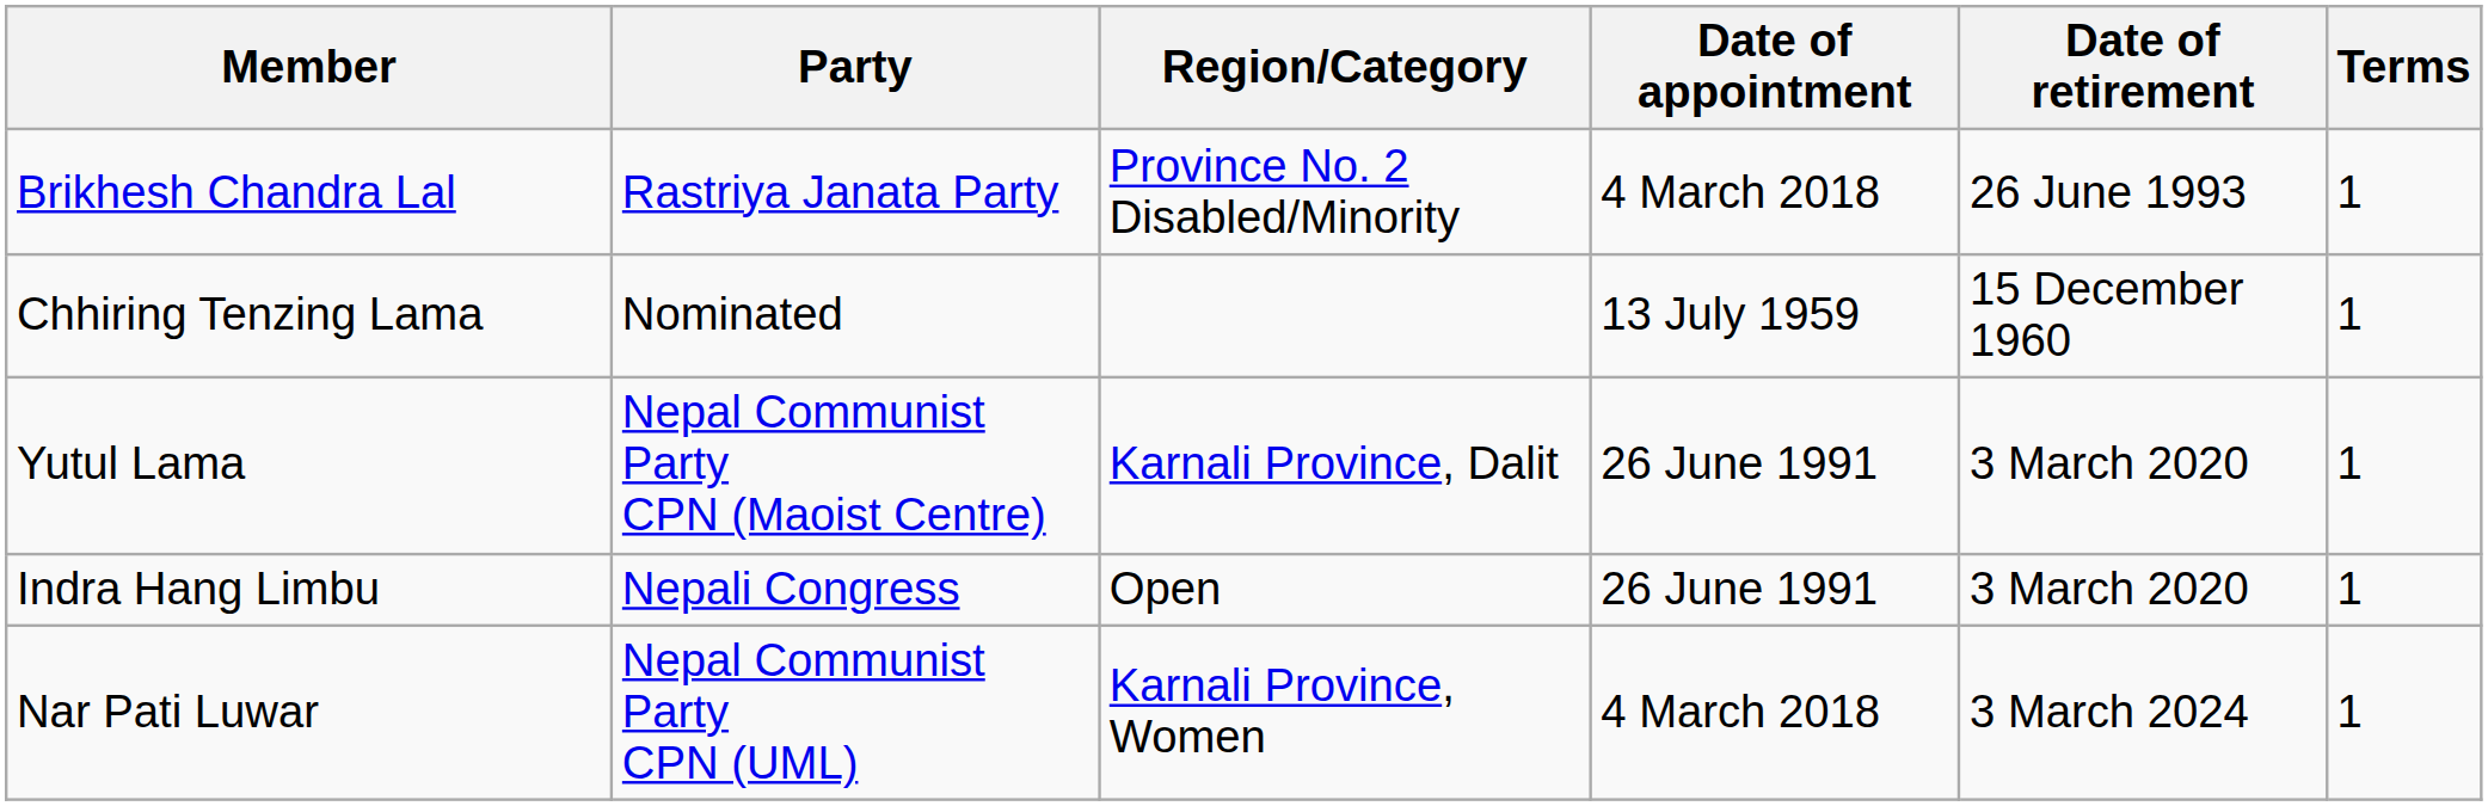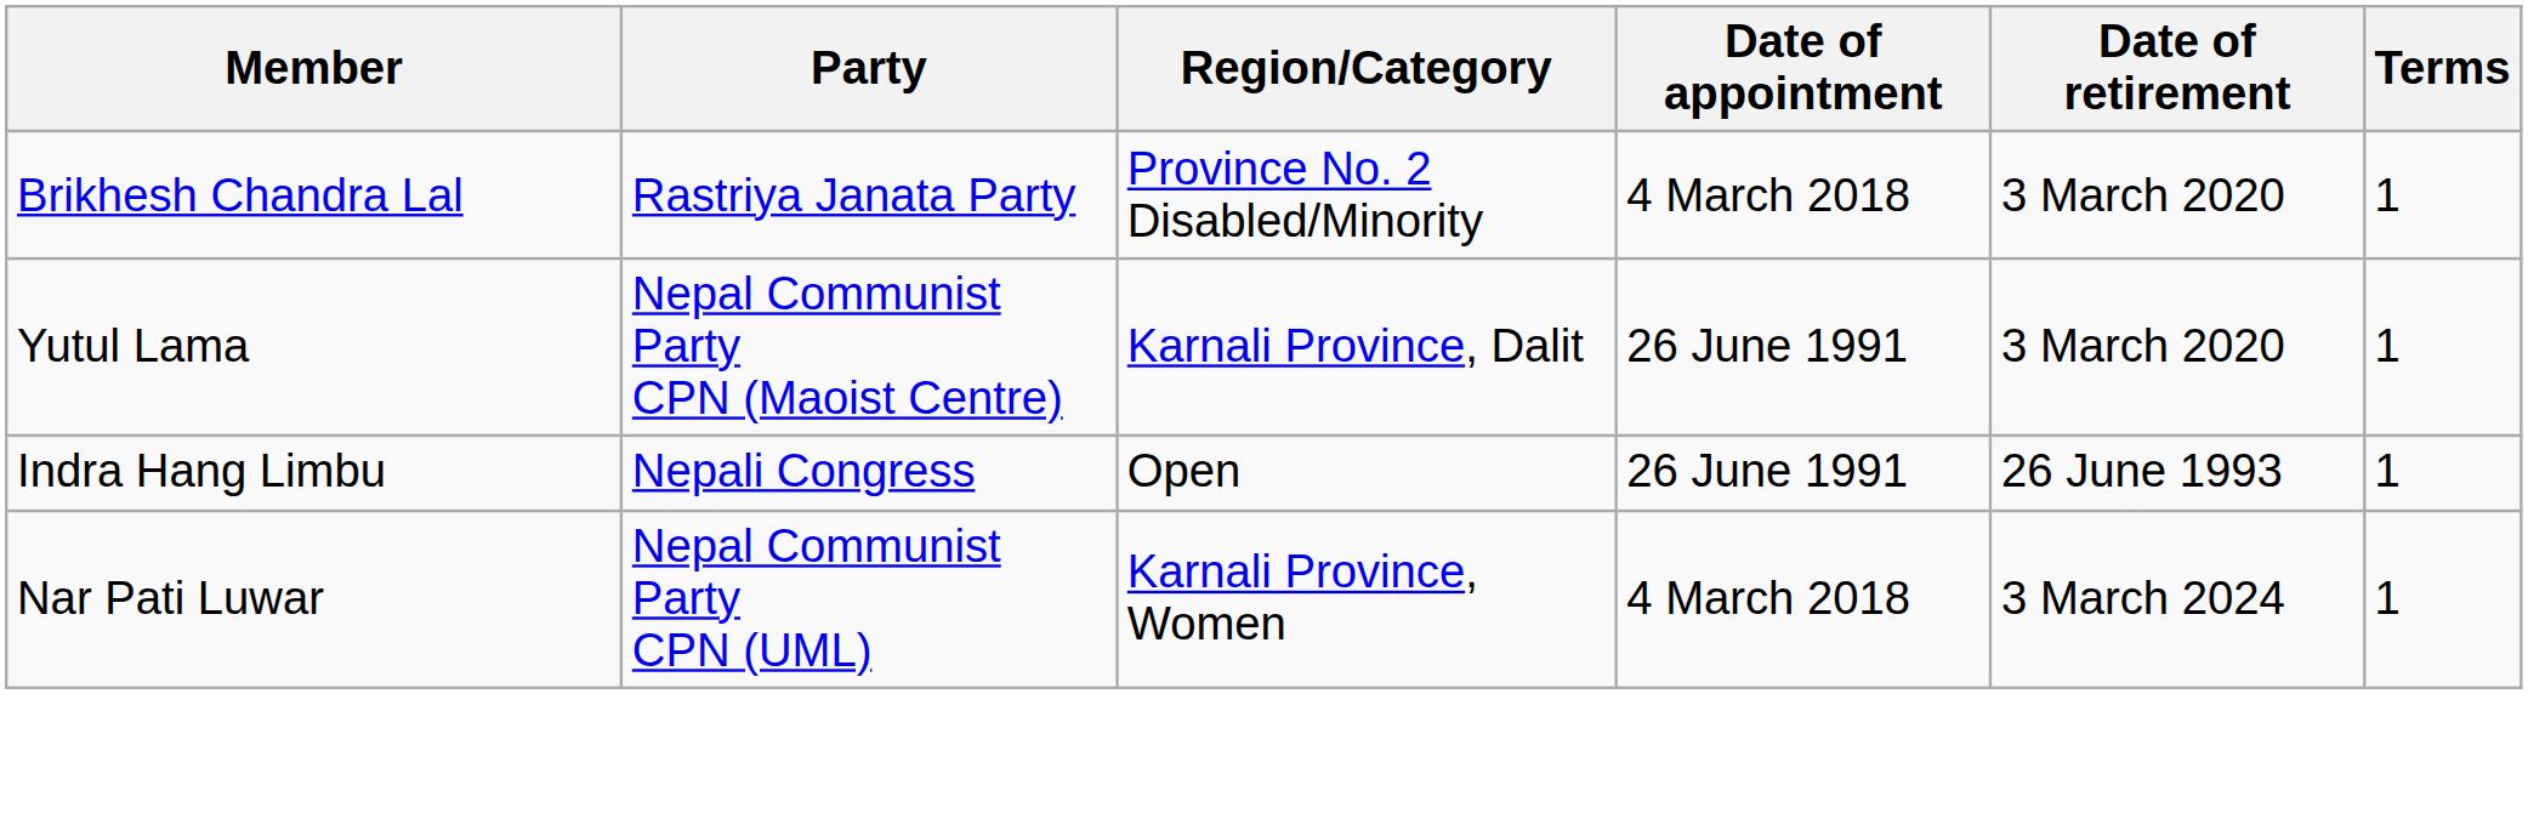Brikhesh Chandra Lal | Date of retirement: 26 June 1993 -> 3 March 2020
- row: Chhiring Tenzing Lama | Nominated | 13 July 1959 | 15 December 1960 | 1
Indra Hang Limbu | Date of retirement: 3 March 2020 -> 26 June 1993
